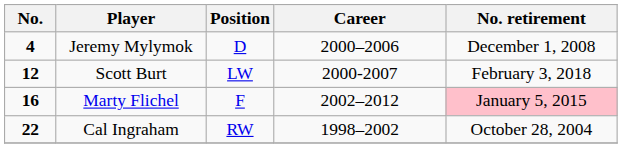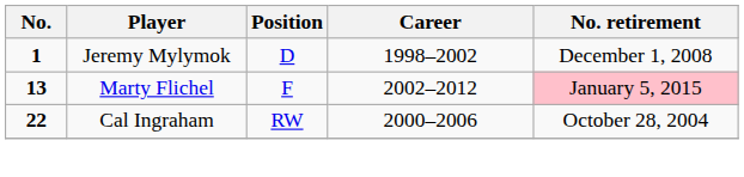Jeremy Mylymok | No.: 4 -> 1
Jeremy Mylymok | Career: 2000–2006 -> 1998–2002
- row: 12 | Scott Burt | LW | 2000-2007 | February 3, 2018
Marty Flichel | No.: 16 -> 13
Cal Ingraham | Career: 1998–2002 -> 2000–2006
